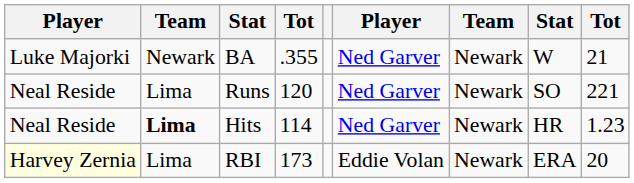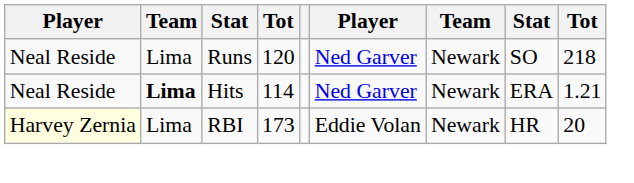- row: Luke Majorki | Newark | BA | .355 | Ned Garver | Newark | W | 21
Runs | column 9: 221 -> 218
Hits | column 8: HR -> ERA
Hits | column 9: 1.23 -> 1.21
RBI | column 8: ERA -> HR
